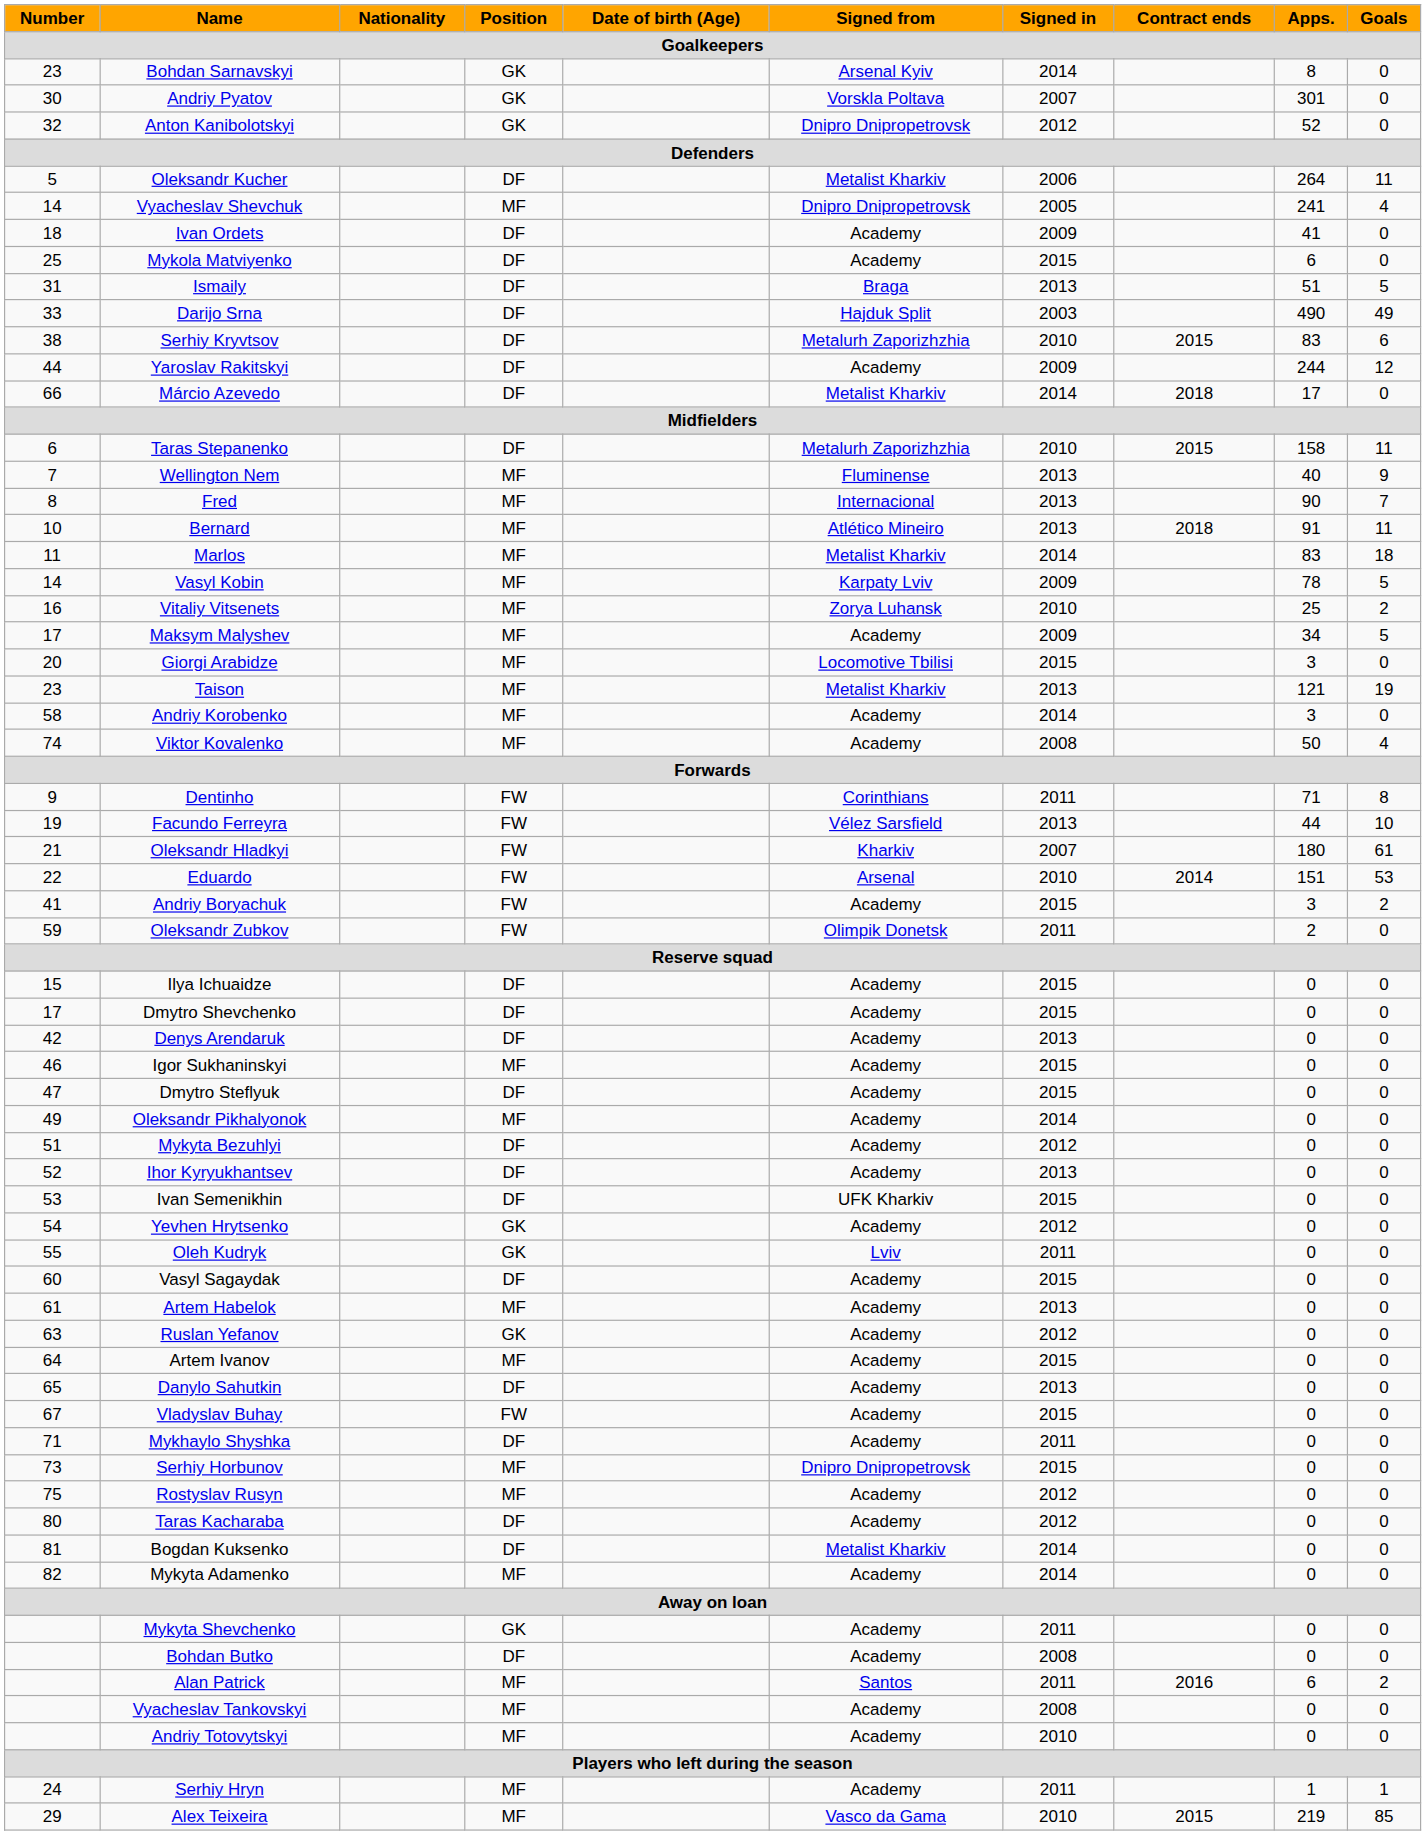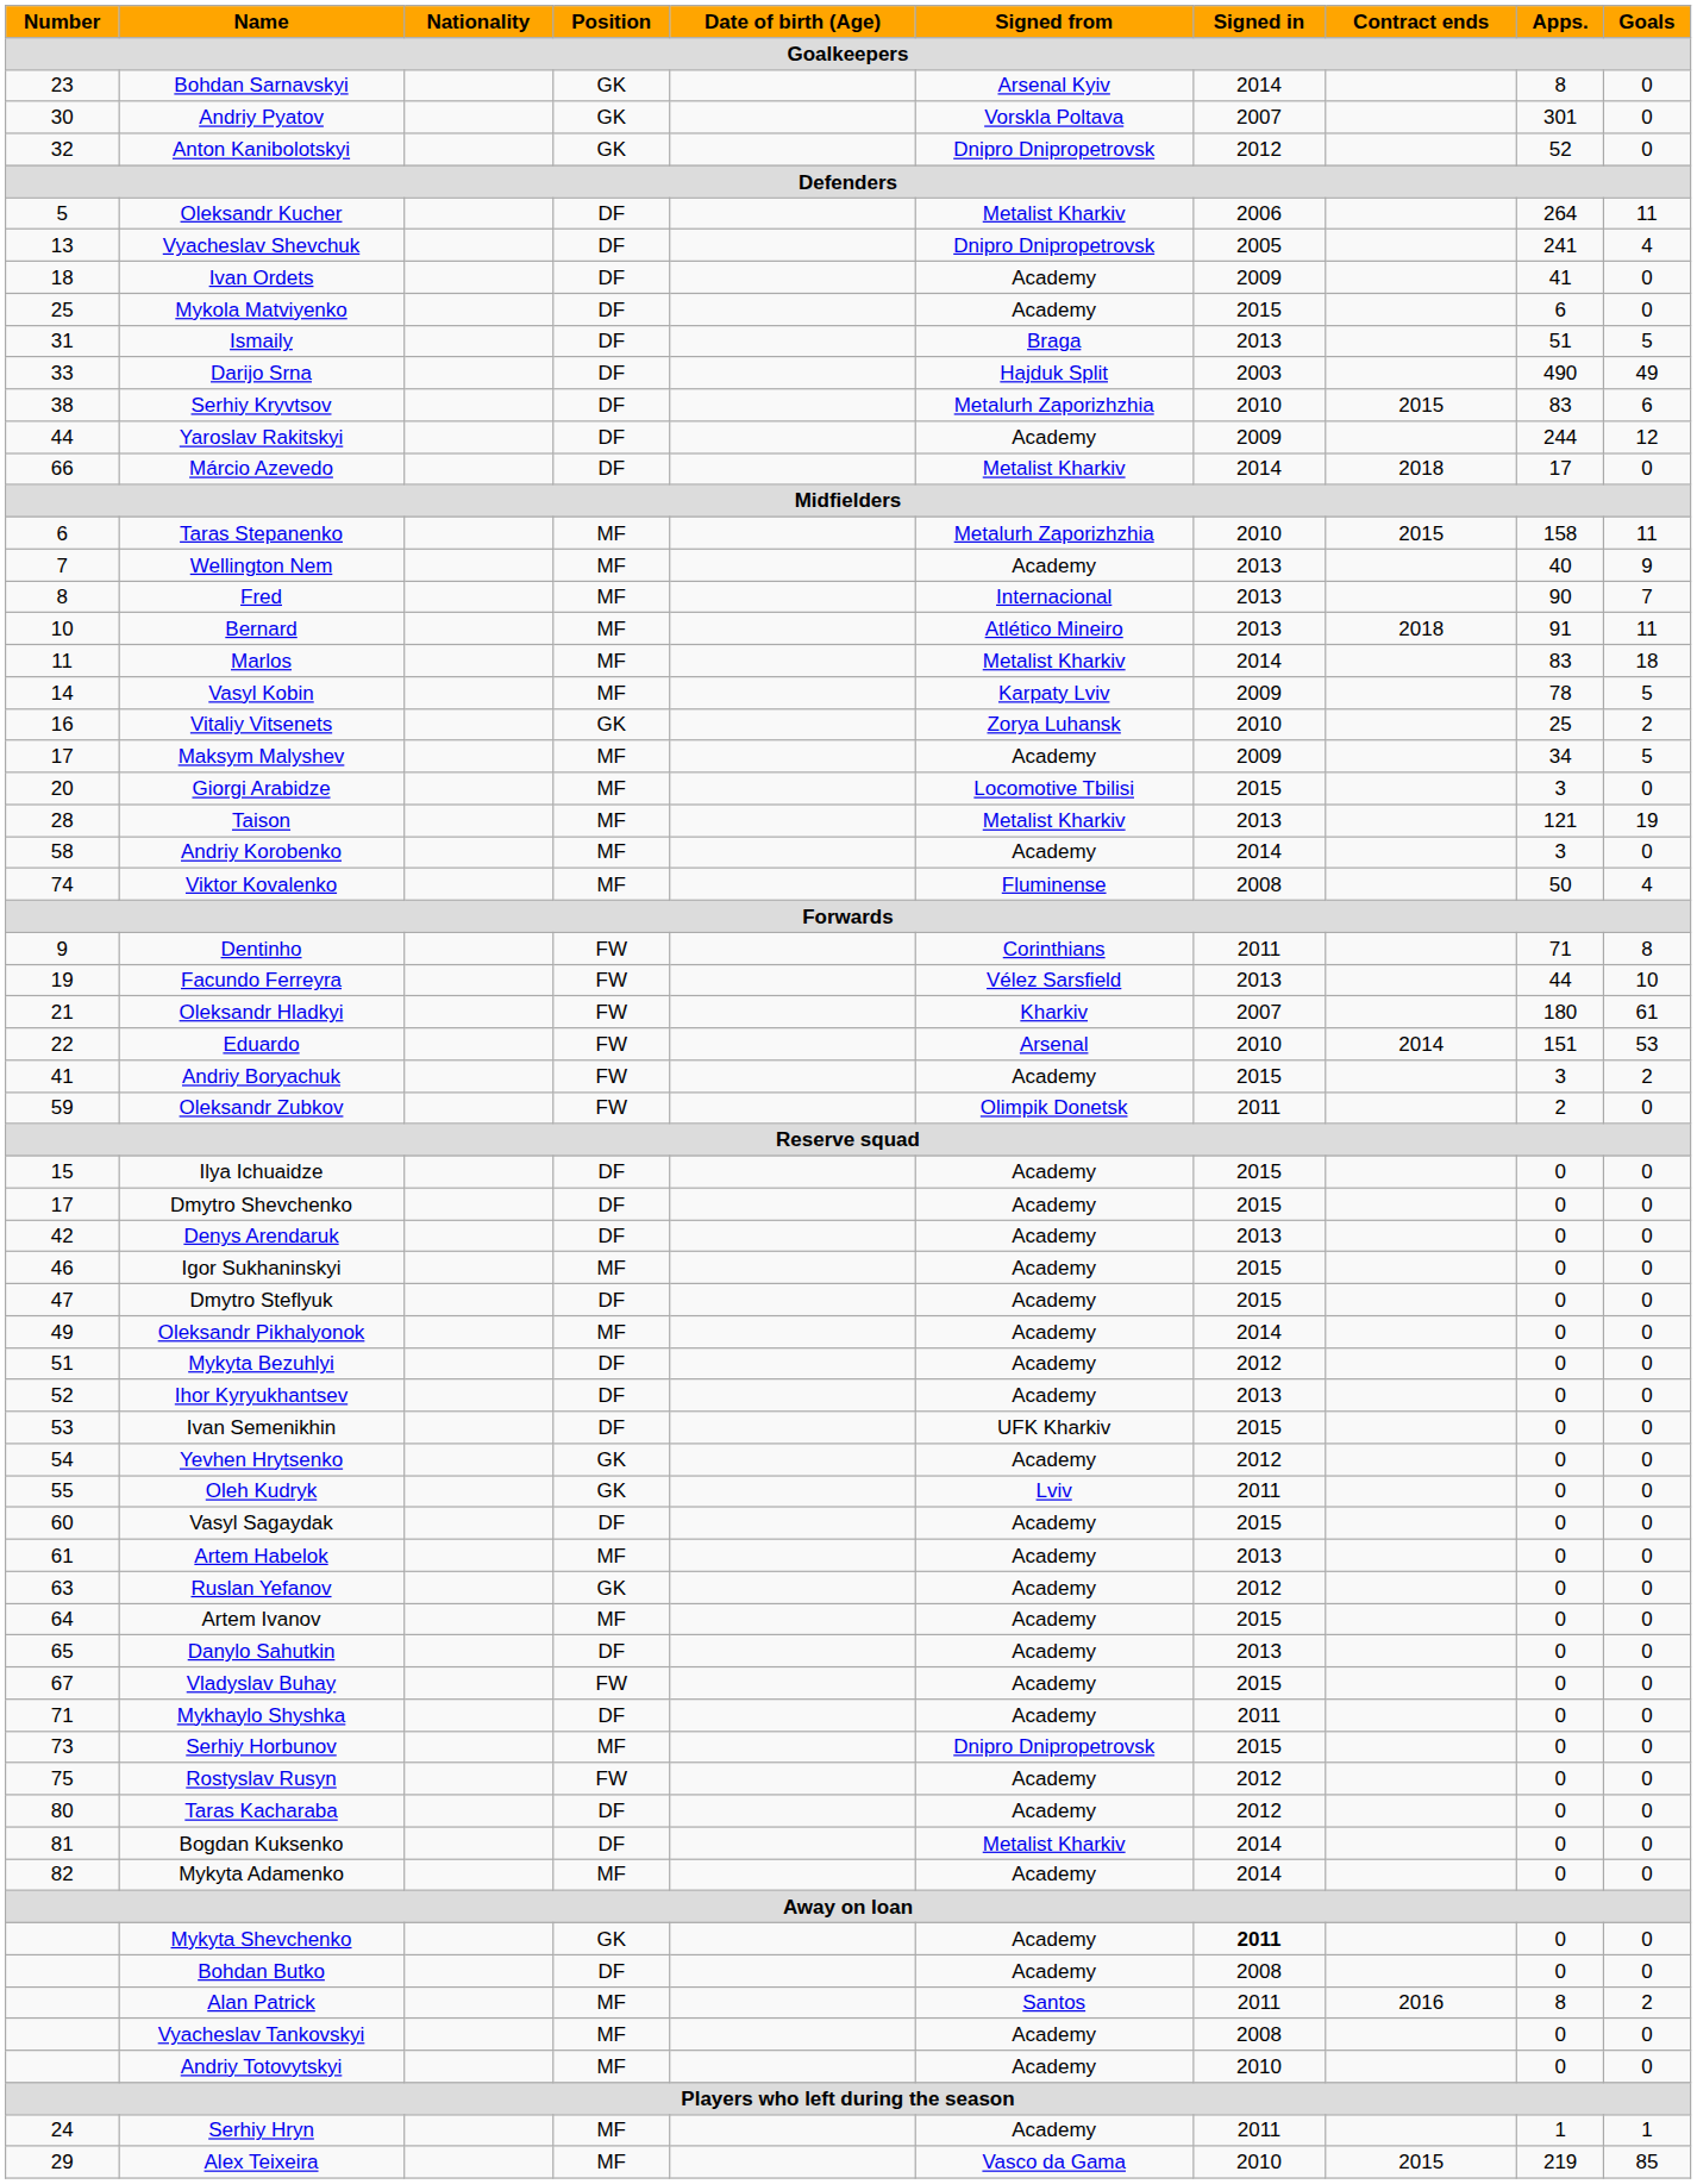Vyacheslav Shevchuk | Number: 14 -> 13
Vyacheslav Shevchuk | Position: MF -> DF
Taras Stepanenko | Position: DF -> MF
Wellington Nem | Signed from: Fluminense -> Academy
Vitaliy Vitsenets | Position: MF -> GK
Taison | Number: 23 -> 28
Viktor Kovalenko | Signed from: Academy -> Fluminense
Rostyslav Rusyn | Position: MF -> FW
Mykyta Shevchenko | Signed in: normal -> bold
Alan Patrick | Apps.: 6 -> 8
